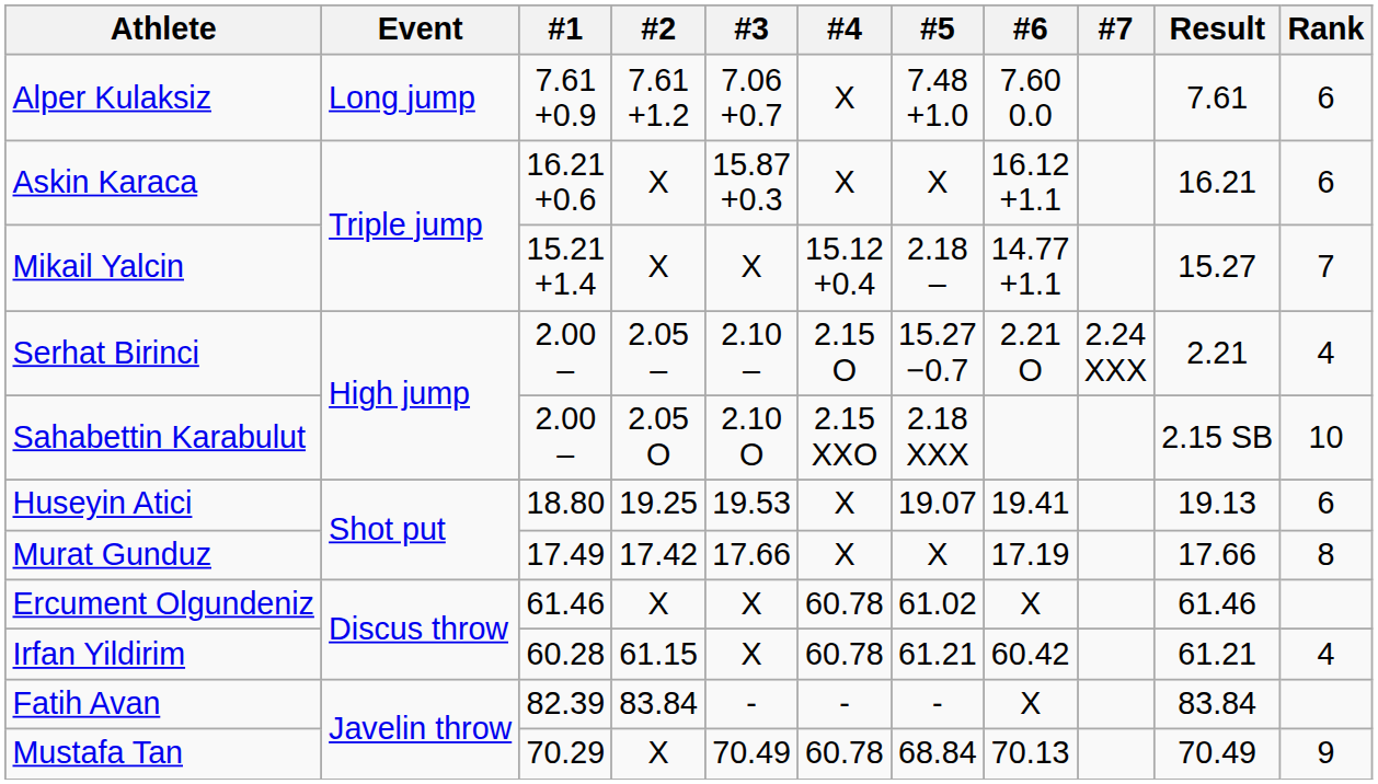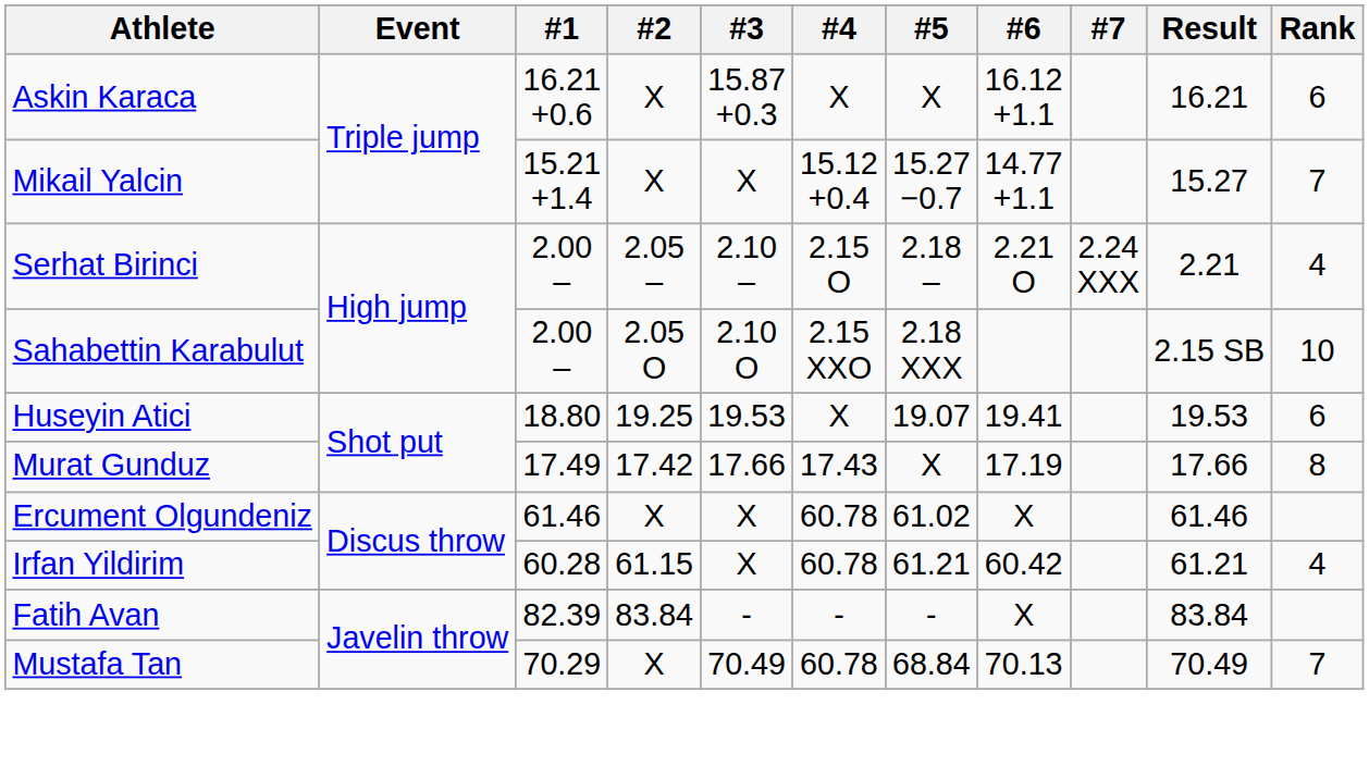- row: Alper Kulaksiz | Long jump | 7.61 +0.9 | 7.61 +1.2 | 7.06 +0.7 | X | 7.48 +1.0 | 7.60 0.0 | 7.61 | 6
Mikail Yalcin | #5: 2.18 – -> 15.27 −0.7
Serhat Birinci | #5: 15.27 −0.7 -> 2.18 –
Huseyin Atici | Result: 19.13 -> 19.53
Murat Gunduz | #4: X -> 17.43
Mustafa Tan | Rank: 9 -> 7
